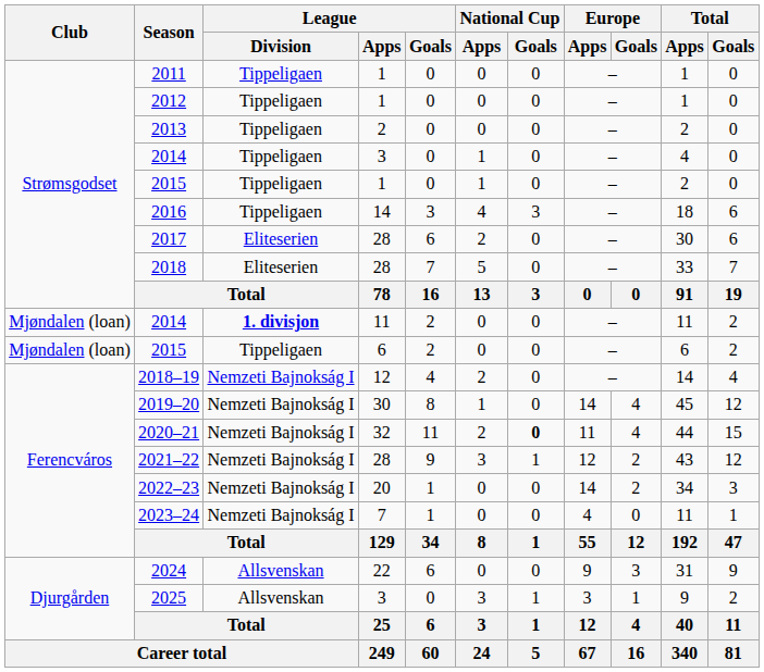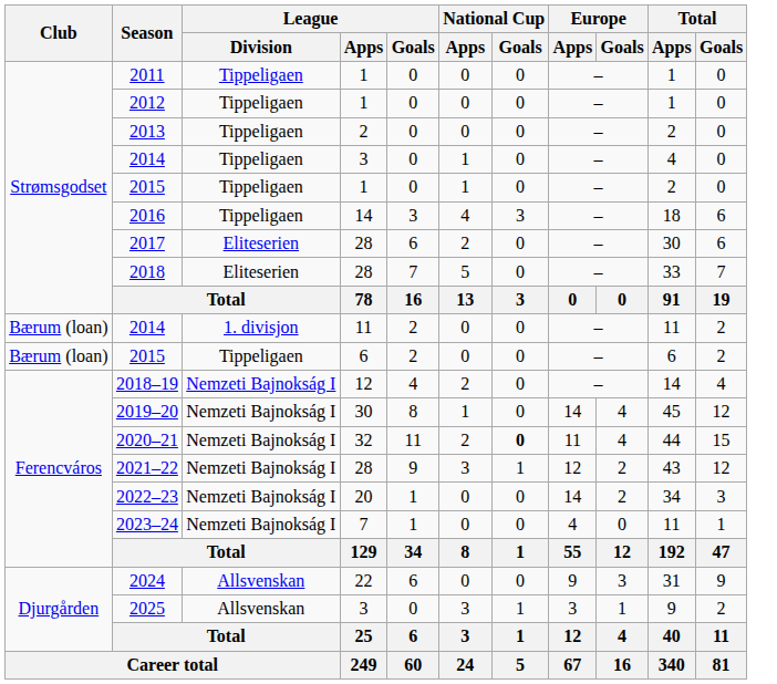2014 / 11 | Club: Mjøndalen (loan) -> Bærum (loan)
2014 / 11 | League / Division: bold -> normal
2015 / 6 | Club: Mjøndalen (loan) -> Bærum (loan)
